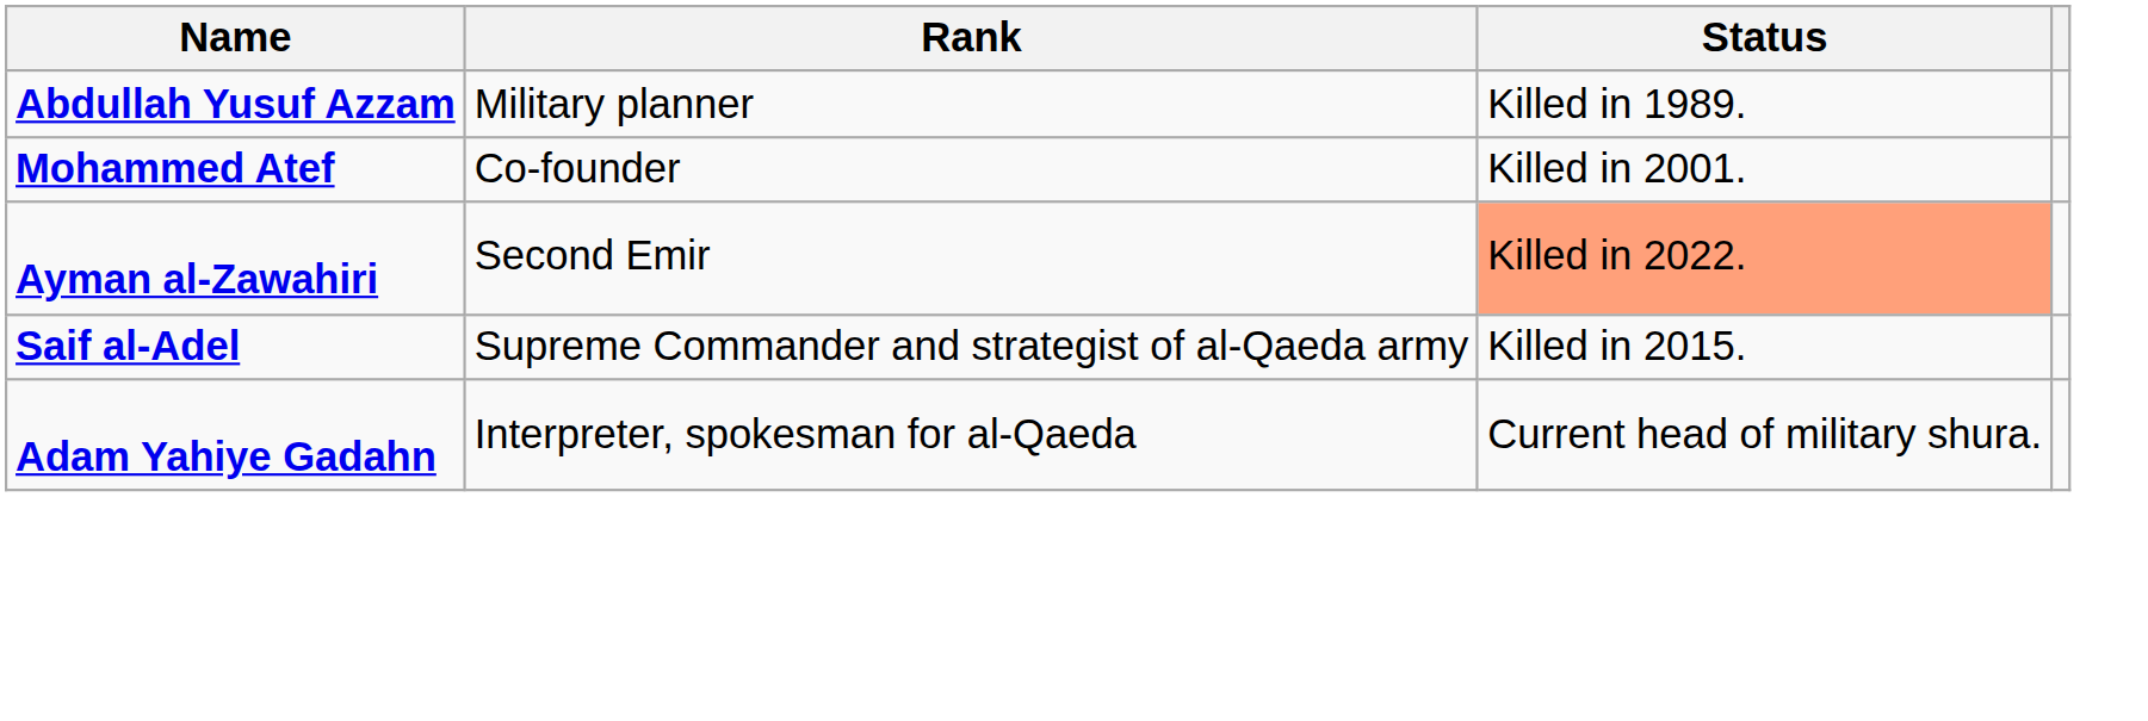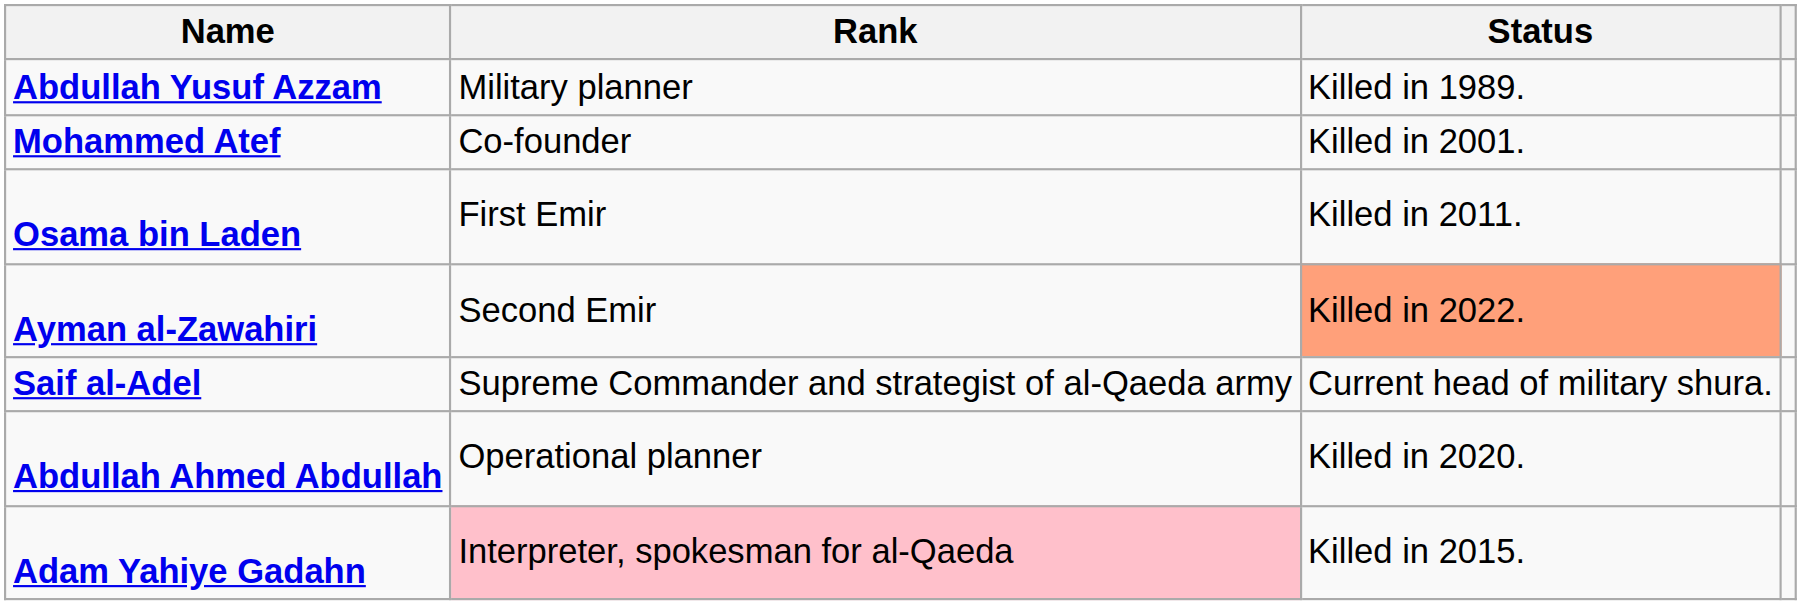+ row: Osama bin Laden | First Emir | Killed in 2011.
Saif al-Adel | Status: Killed in 2015. -> Current head of military shura.
+ row: Abdullah Ahmed Abdullah | Operational planner | Killed in 2020.
Adam Yahiye Gadahn | Rank: no background -> pink background
Adam Yahiye Gadahn | Status: Current head of military shura. -> Killed in 2015.
